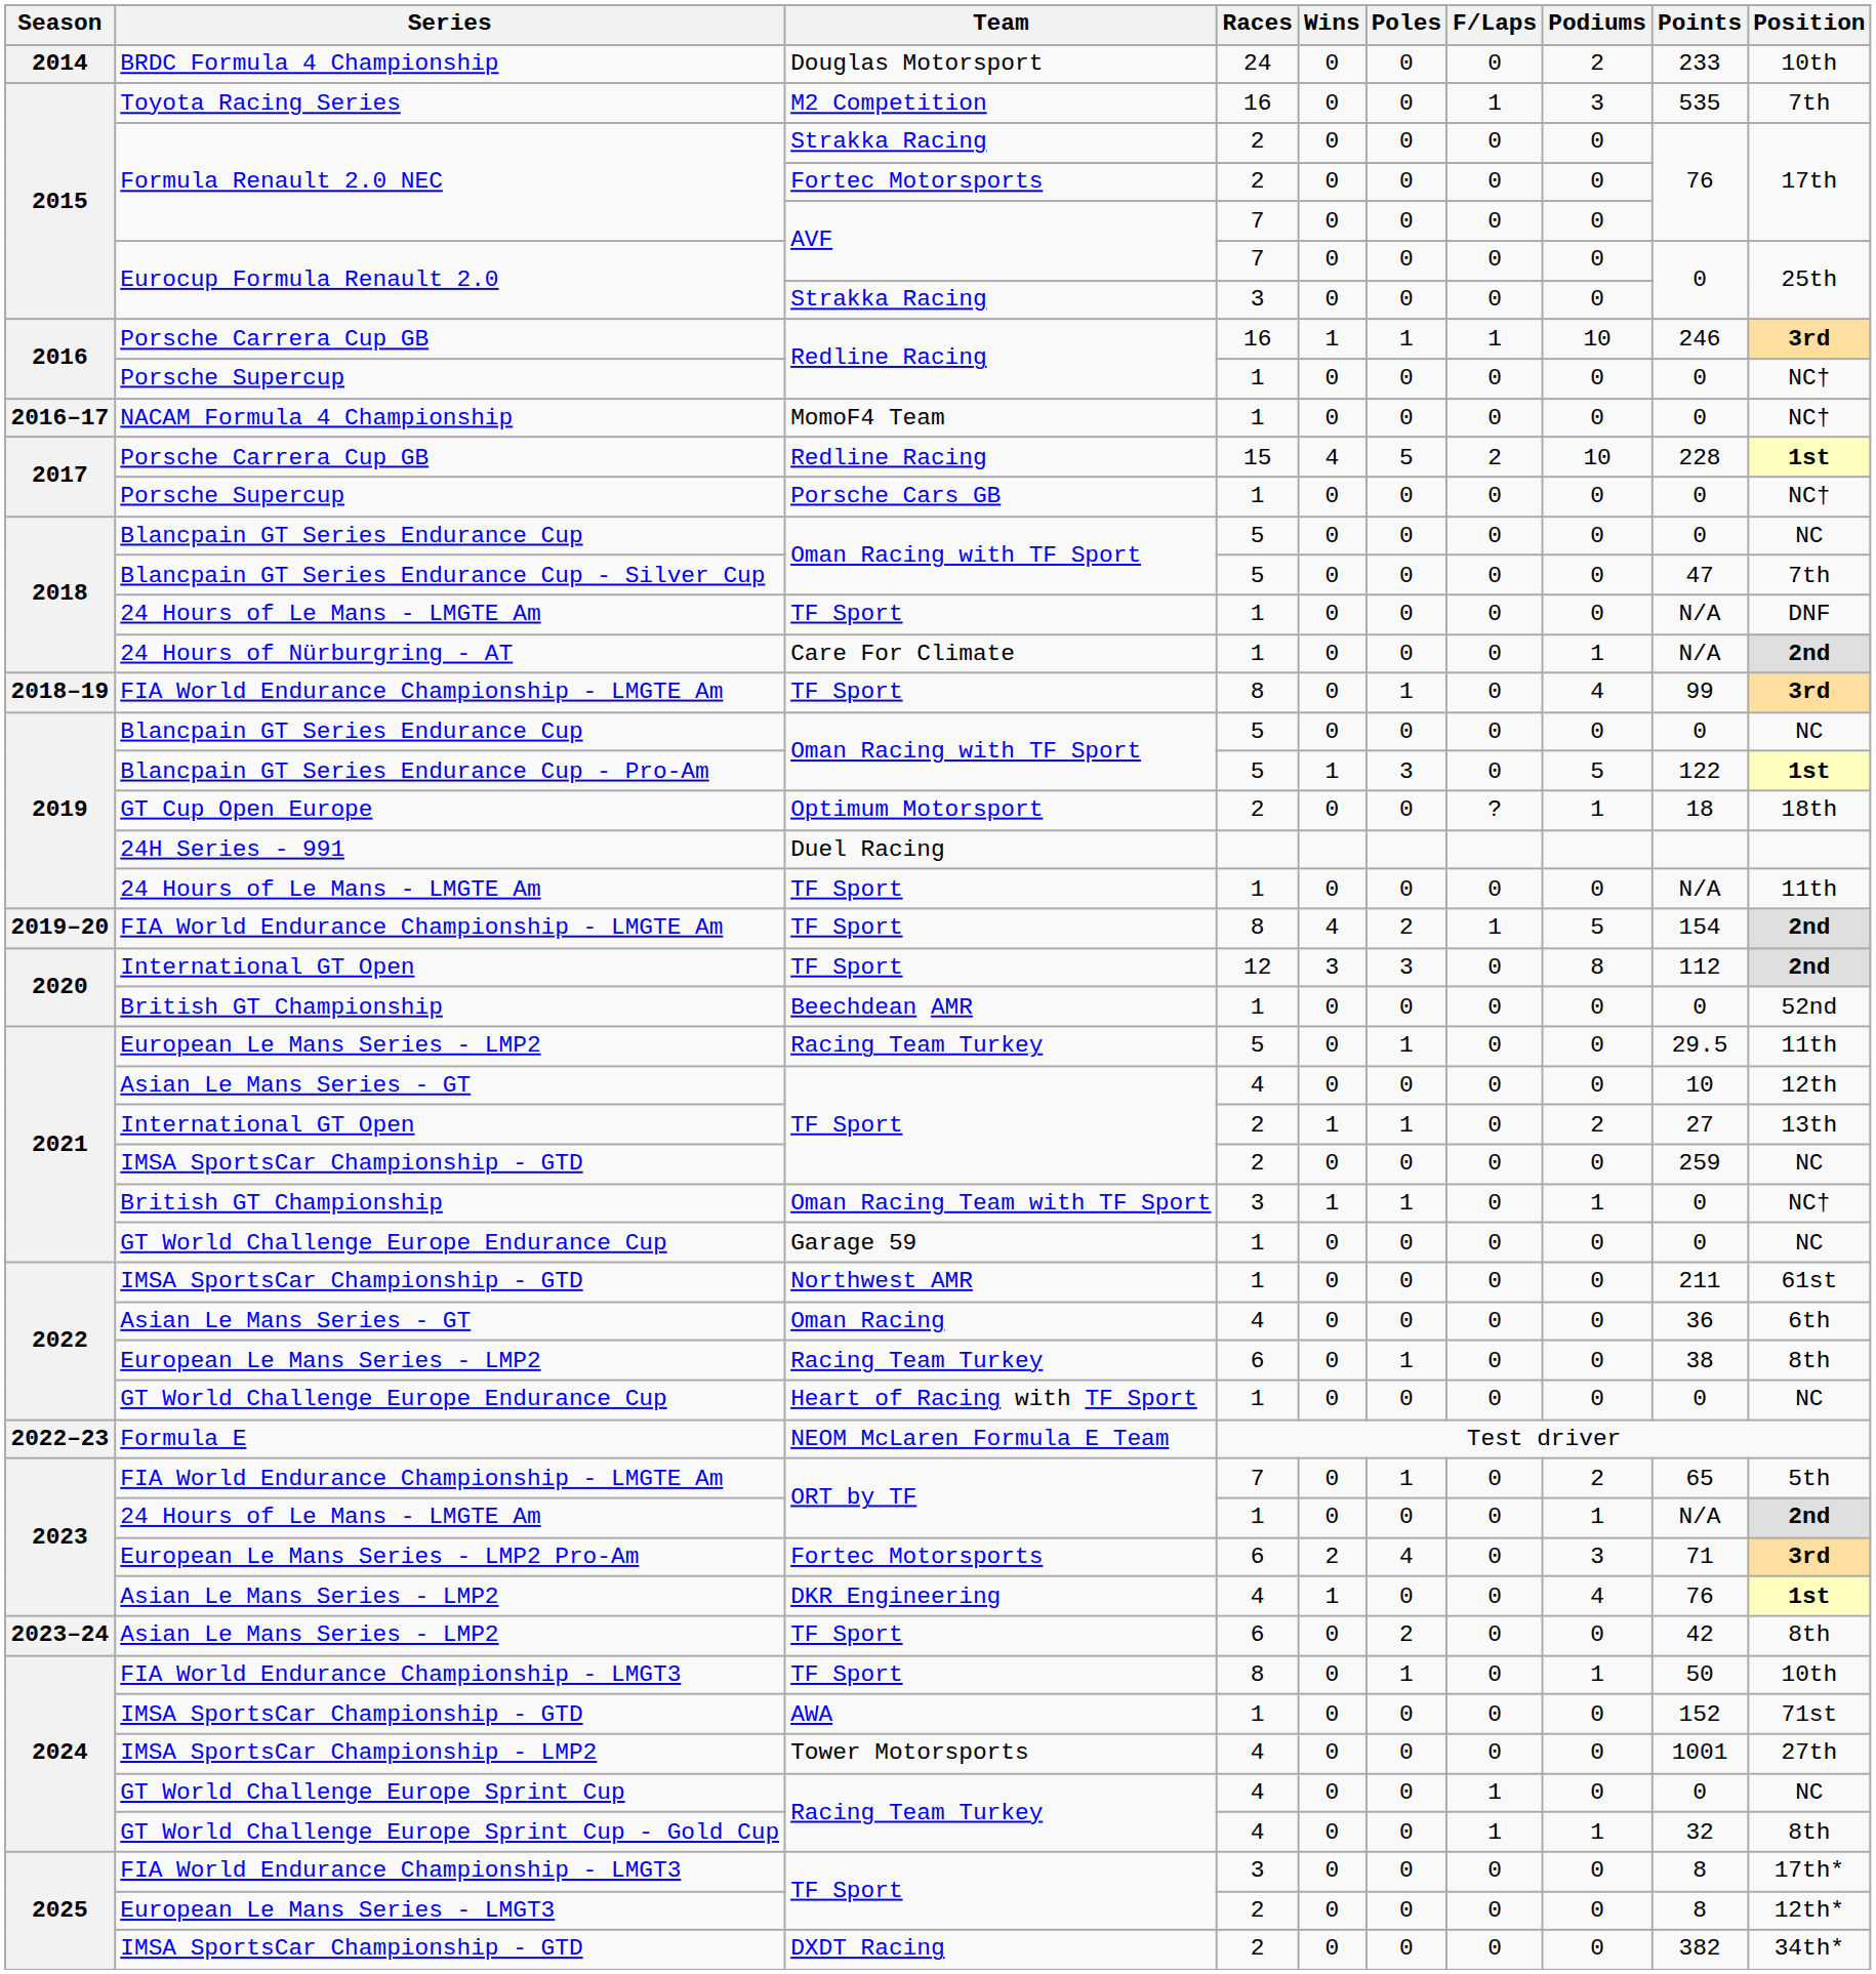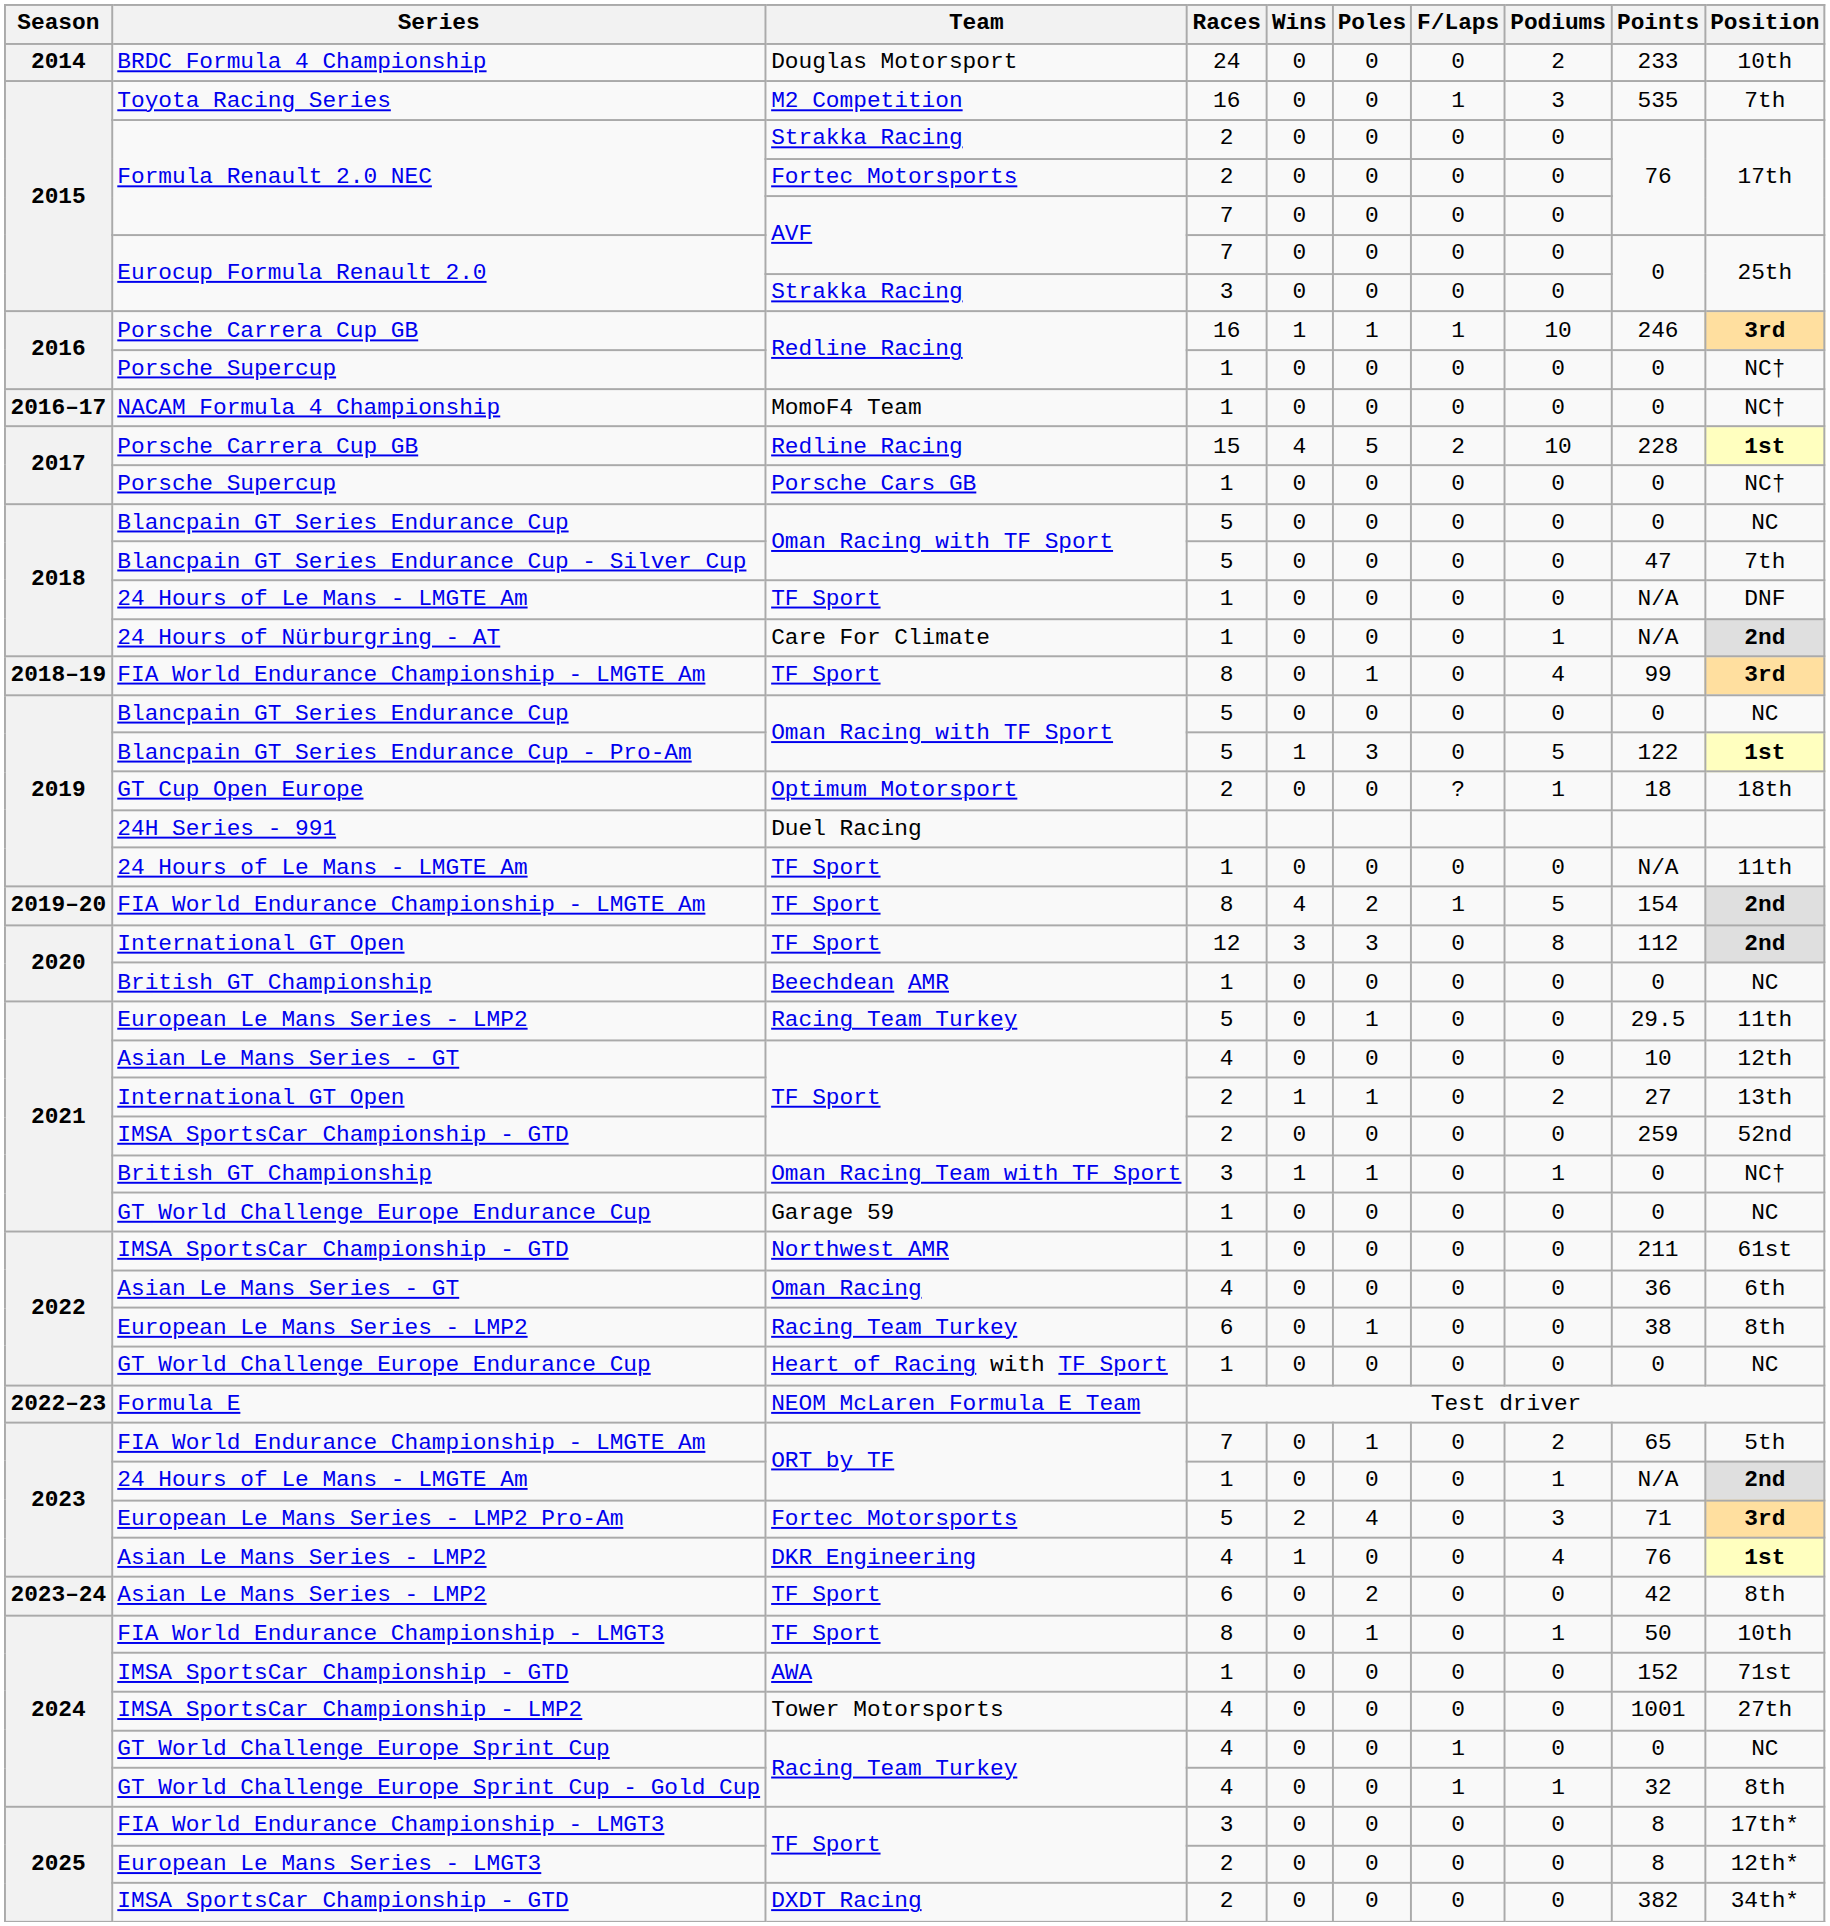2020 / British GT Championship | Position: 52nd -> NC
2021 / IMSA SportsCar Championship - GTD | Position: NC -> 52nd
European Le Mans Series - LMP2 Pro-Am | Races: 6 -> 5
